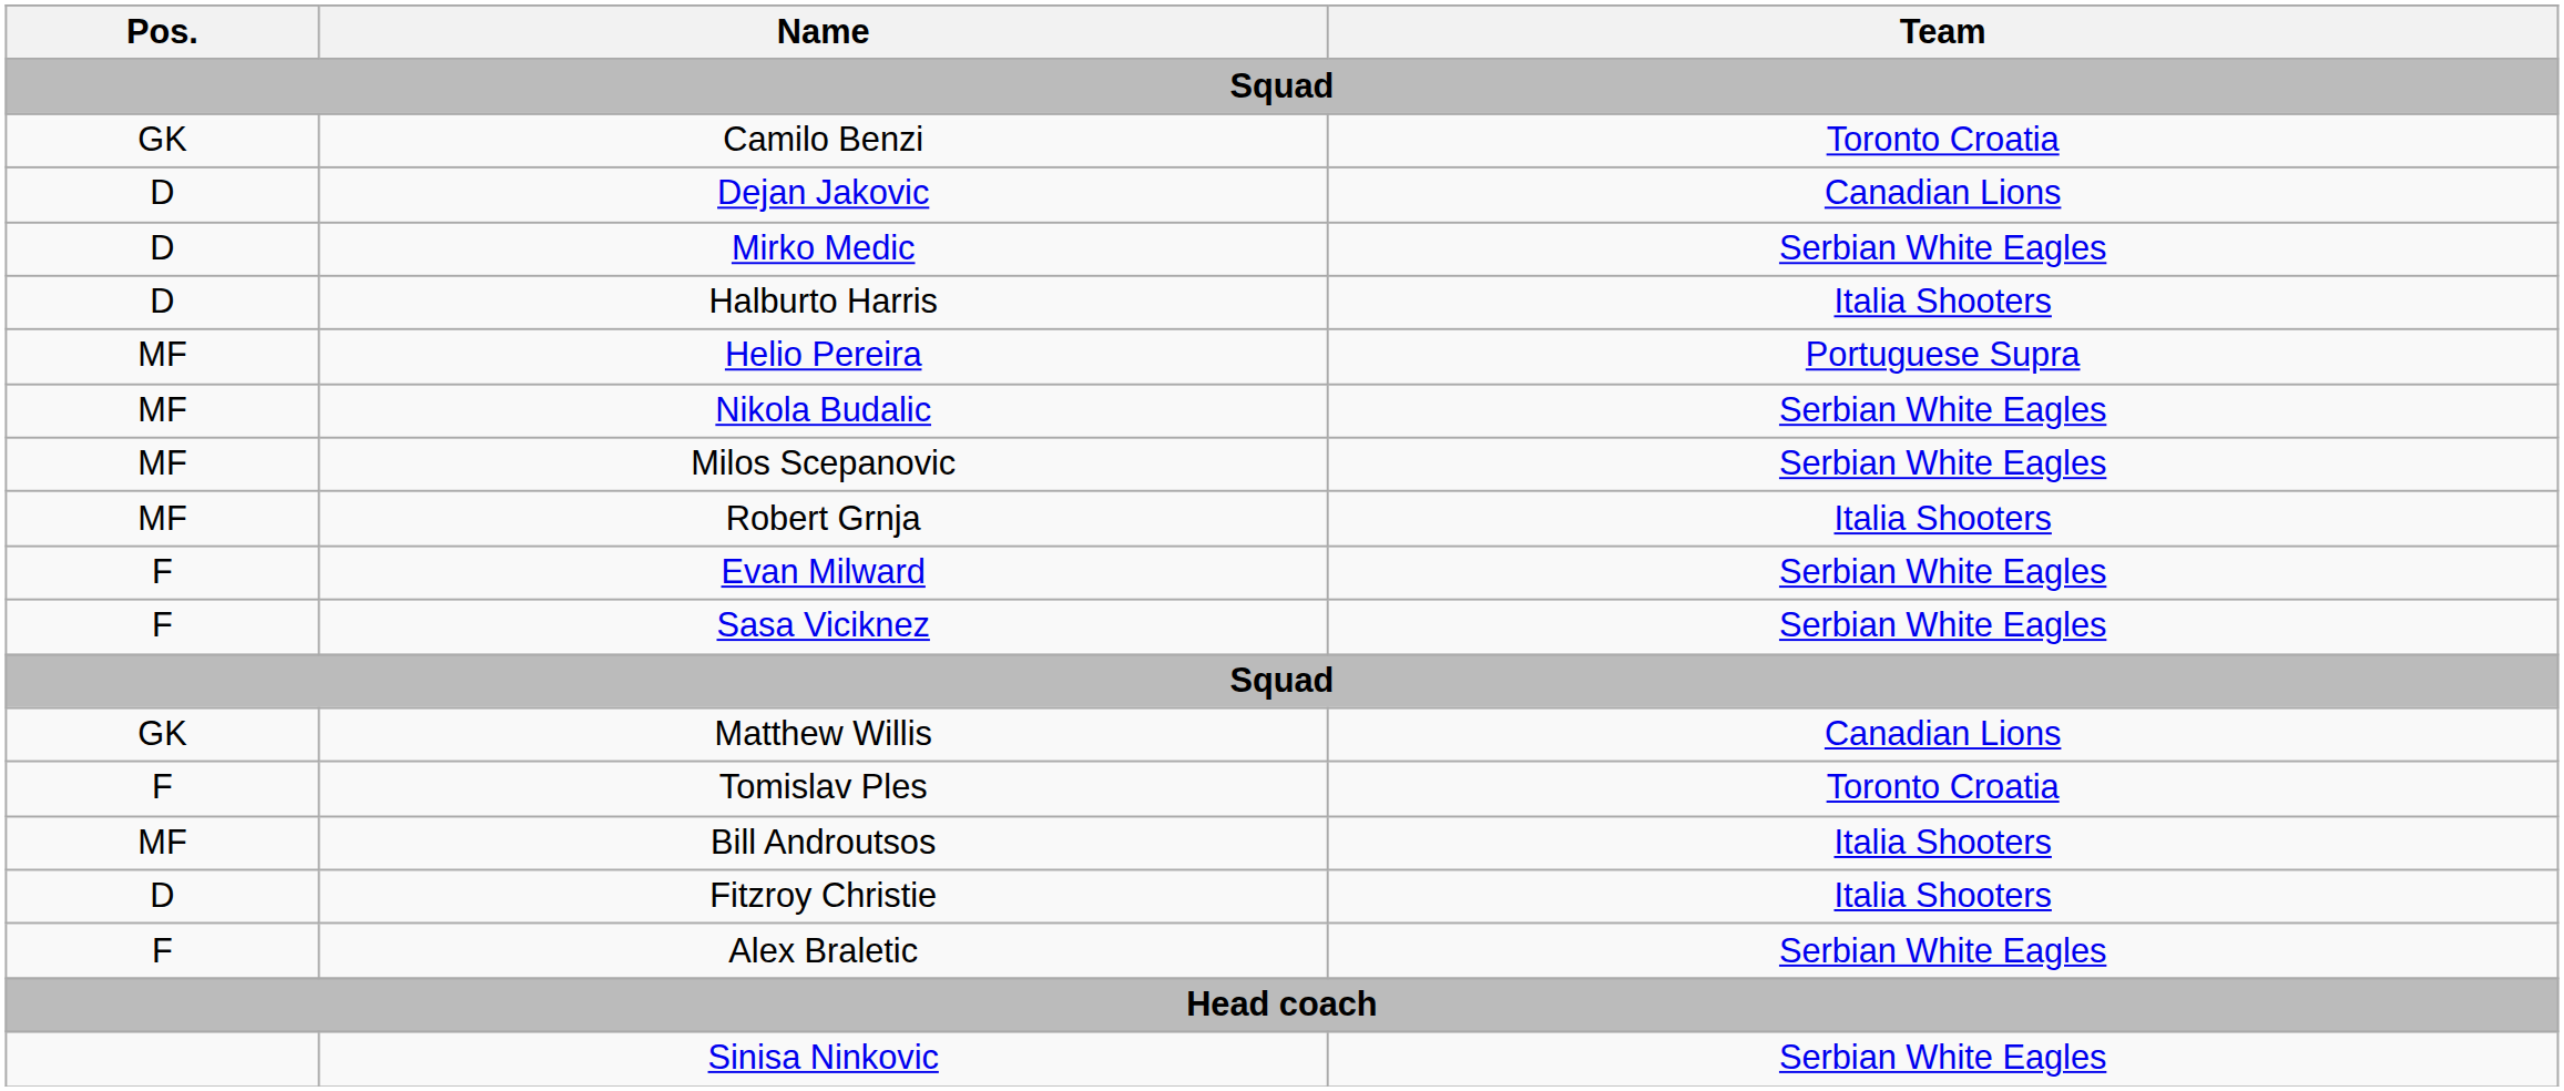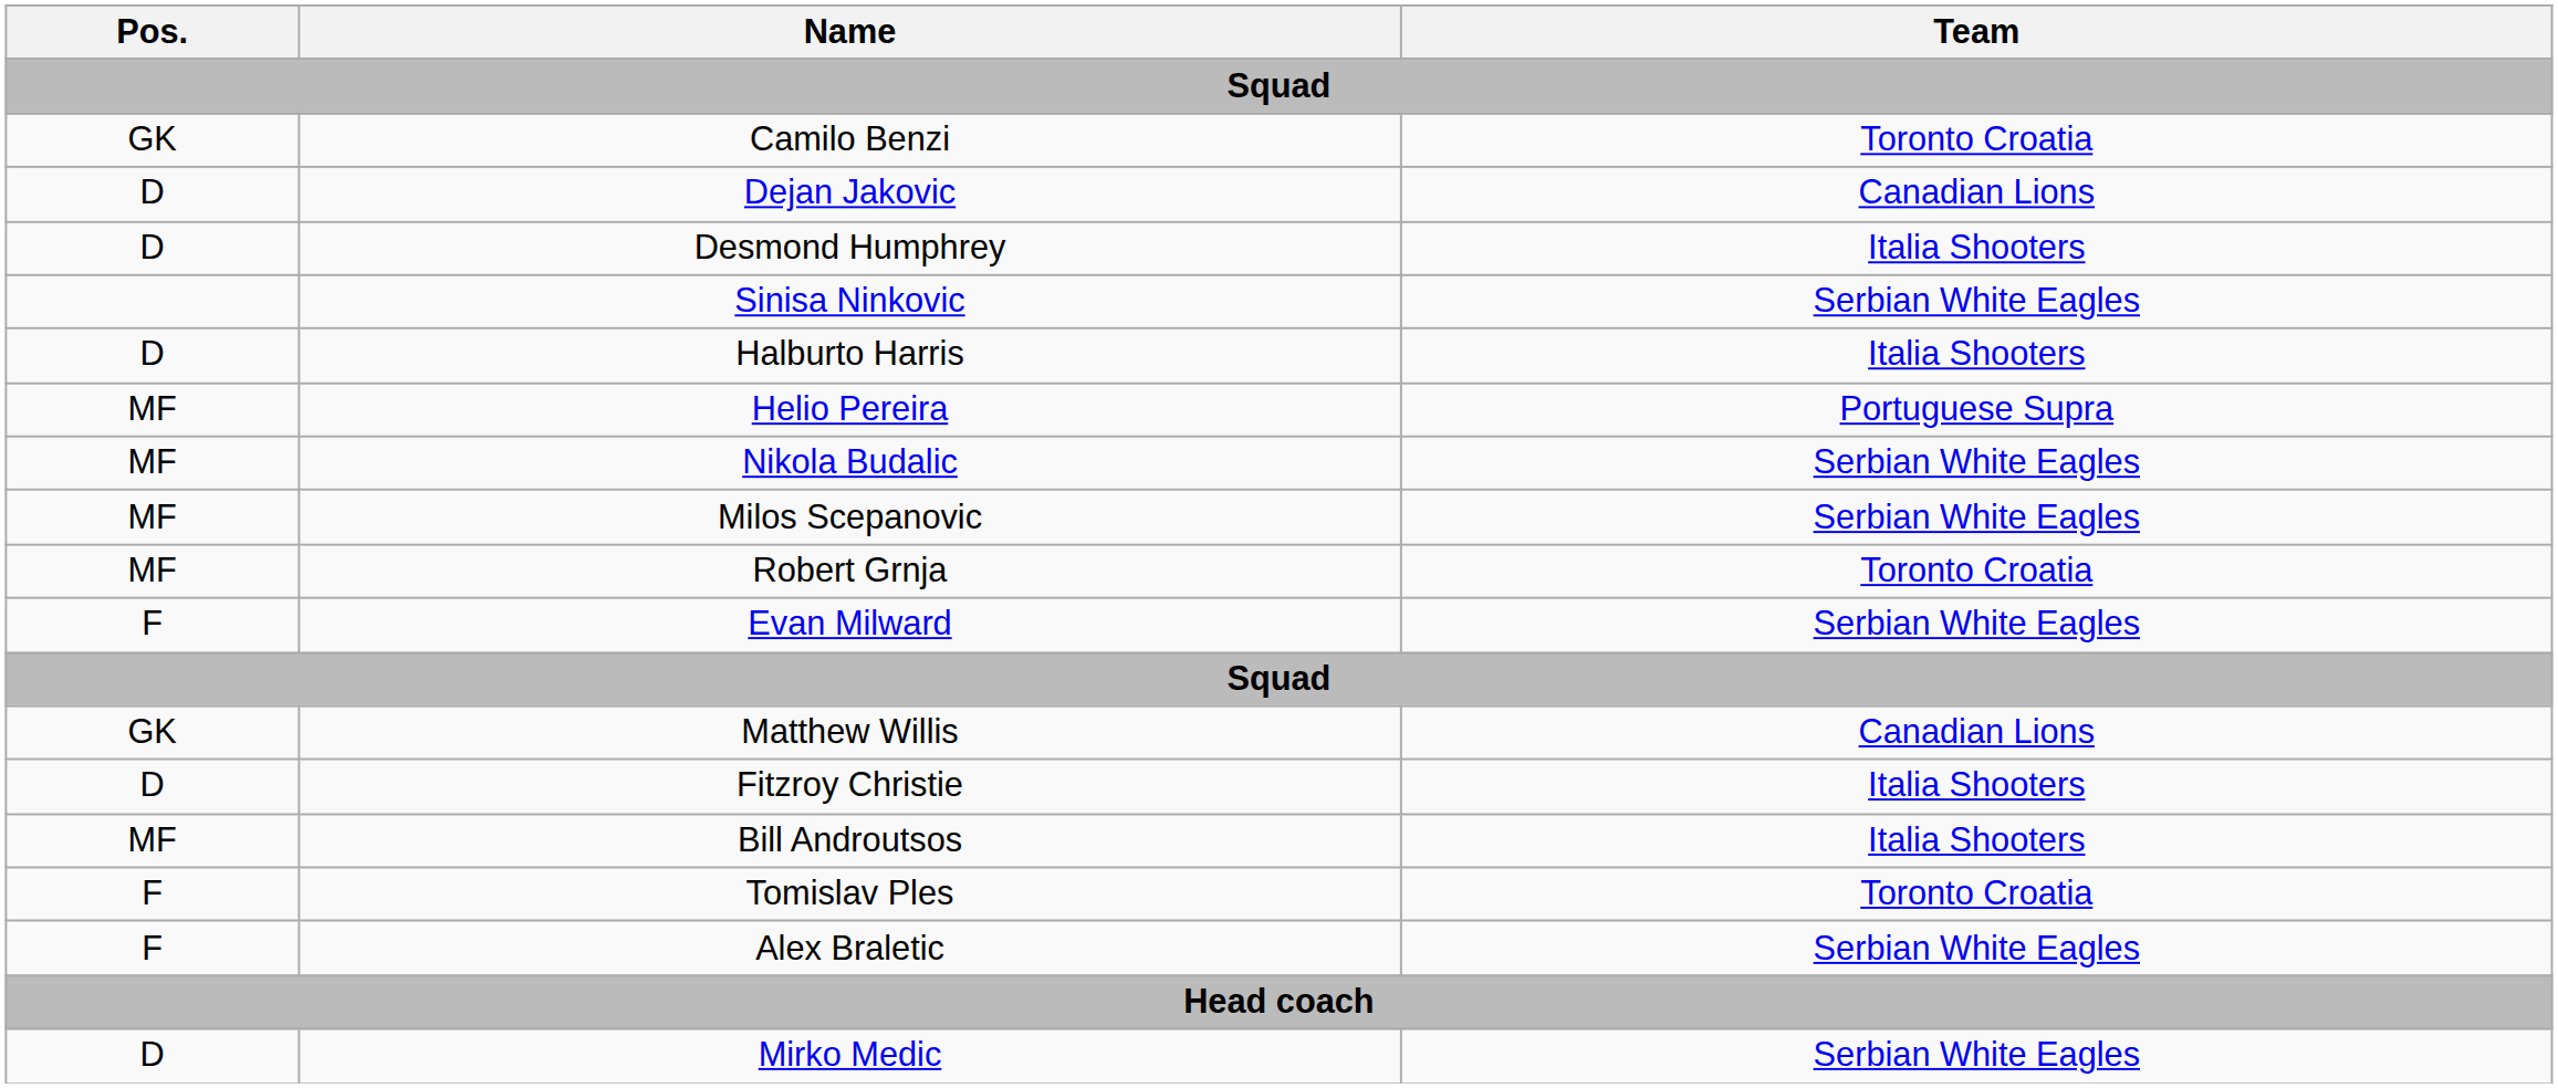+ row: D | Desmond Humphrey | Italia Shooters
rows swapped: Mirko Medic <-> Sinisa Ninkovic
Robert Grnja | Team: Italia Shooters -> Toronto Croatia
- row: F | Sasa Viciknez | Serbian White Eagles
rows swapped: Fitzroy Christie <-> Tomislav Ples
